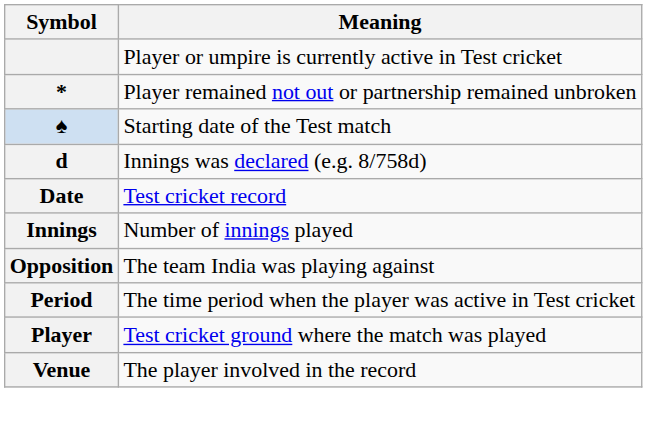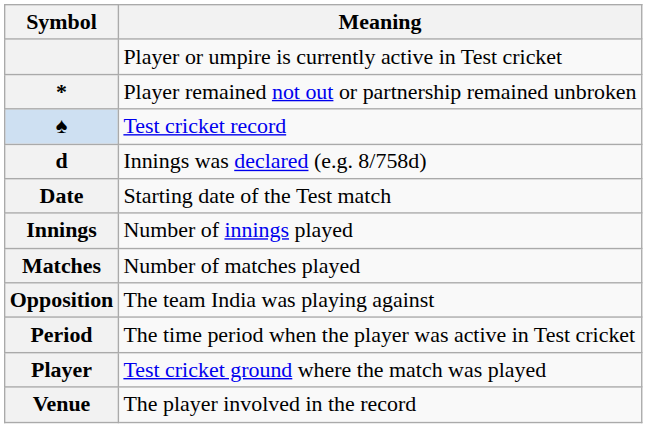♠ | Meaning: Starting date of the Test match -> Test cricket record
Date | Meaning: Test cricket record -> Starting date of the Test match
+ row: Matches | Number of matches played
